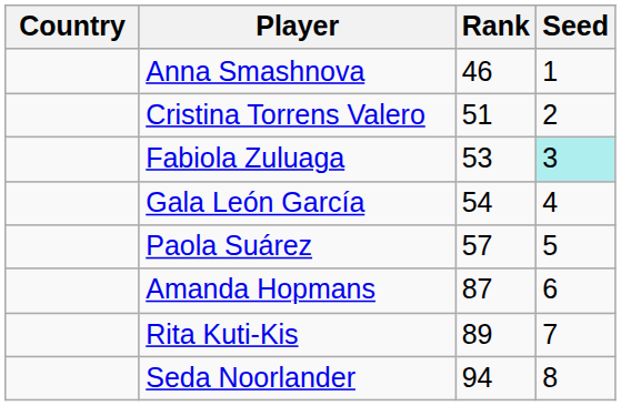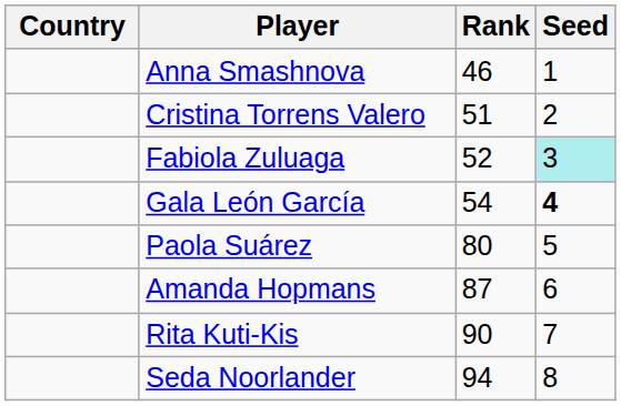Fabiola Zuluaga | Rank: 53 -> 52
Gala León García | Seed: normal -> bold
Paola Suárez | Rank: 57 -> 80
Rita Kuti-Kis | Rank: 89 -> 90
